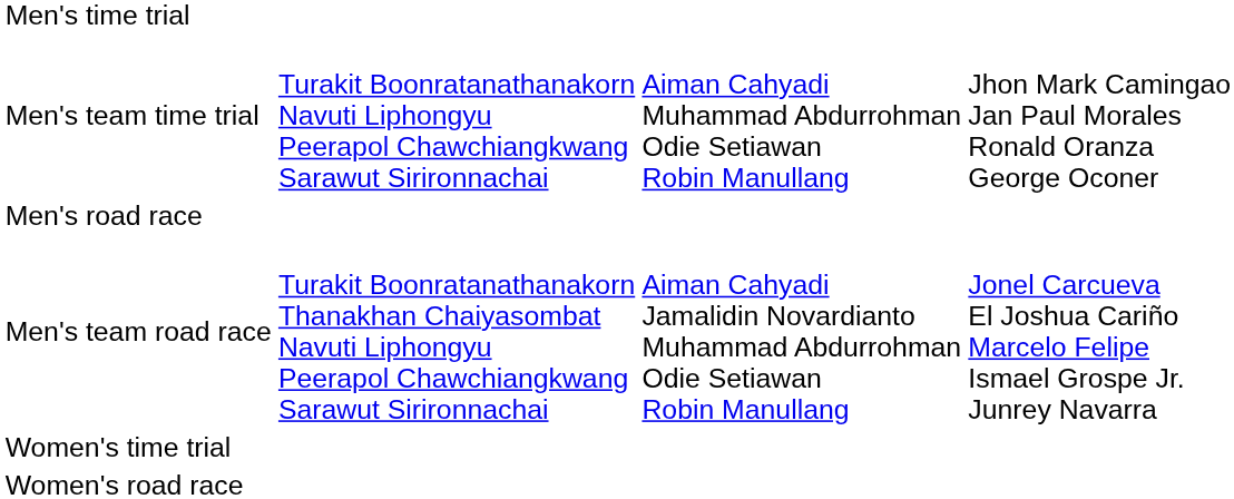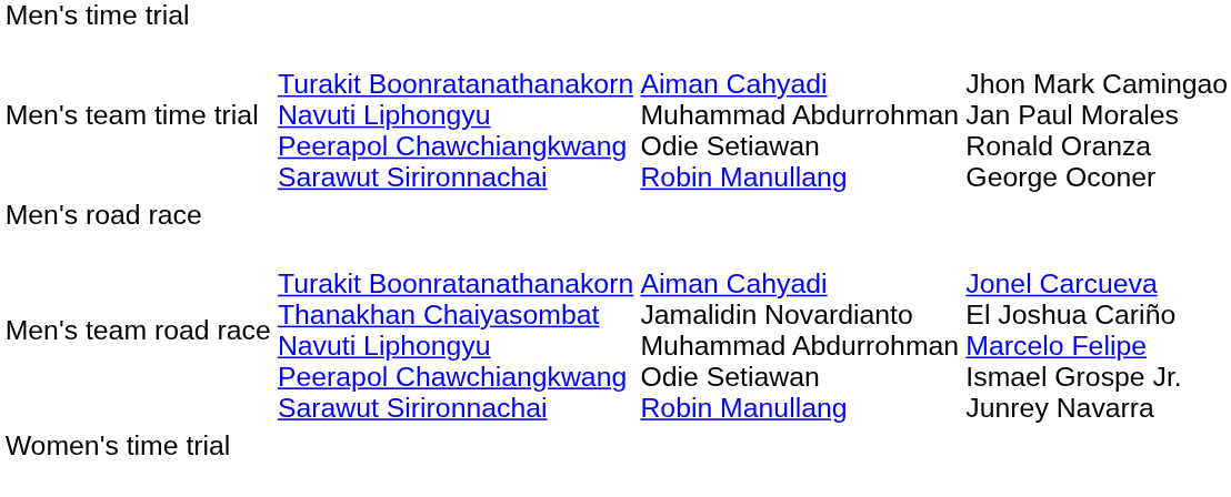- row: Women's road race
